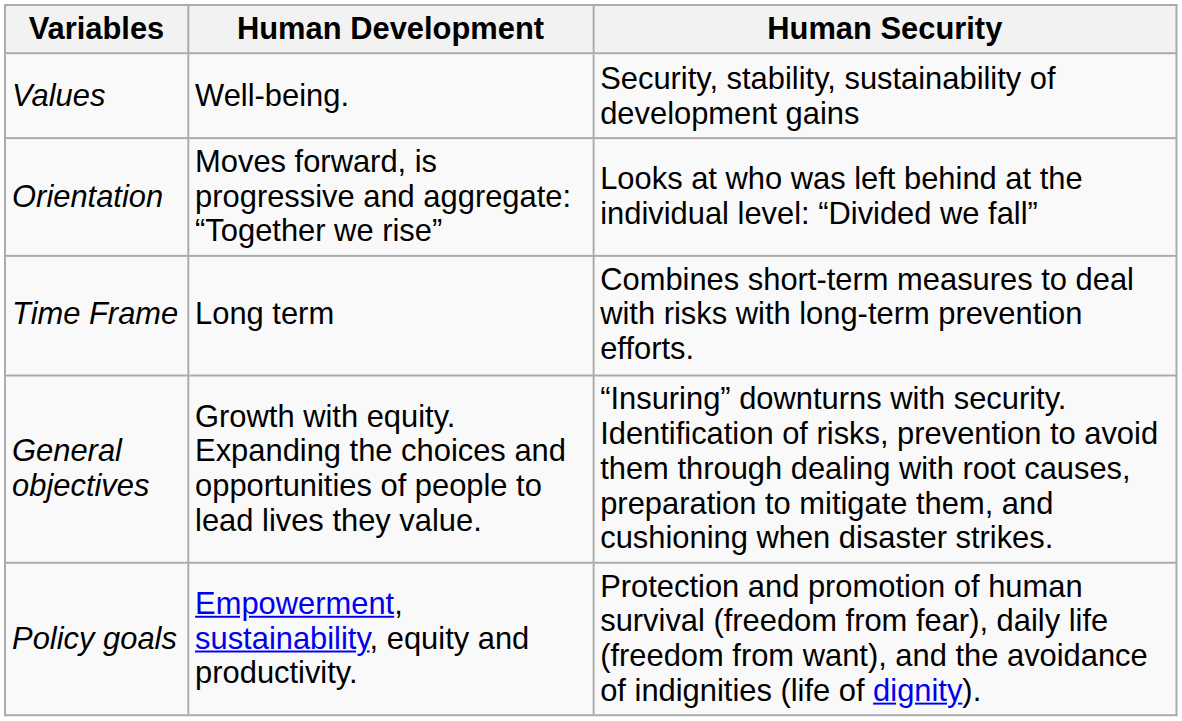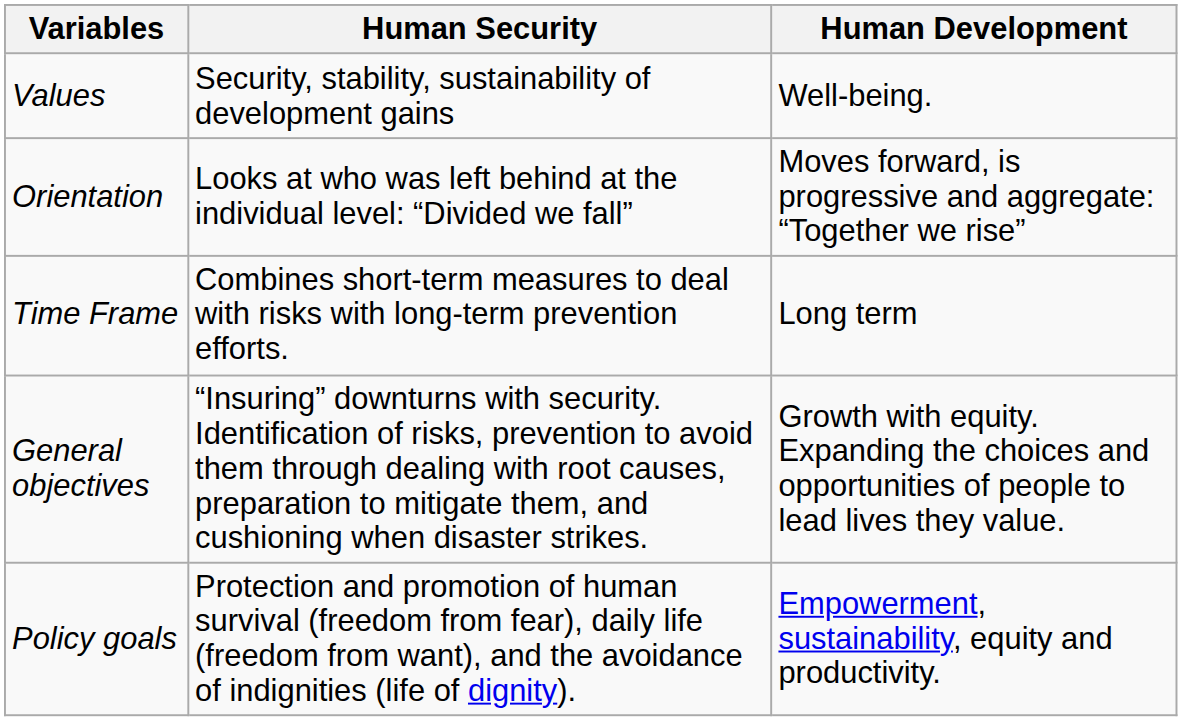columns swapped: Human Development <-> Human Security
